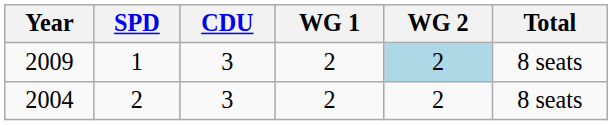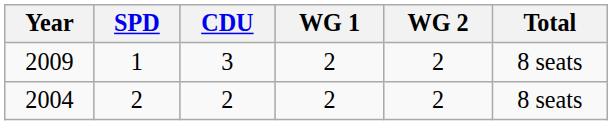2009 | WG 2: lightblue background -> no background
2004 | CDU: 3 -> 2
